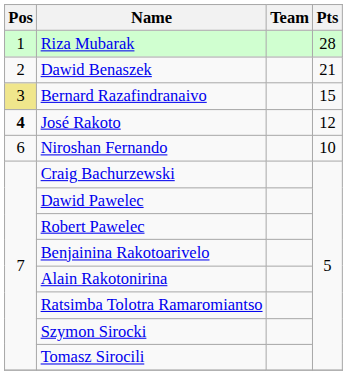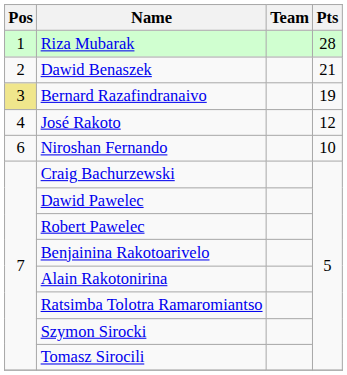Bernard Razafindranaivo | Pts: 15 -> 19
José Rakoto | Pos: bold -> normal
